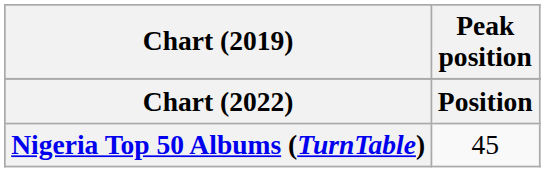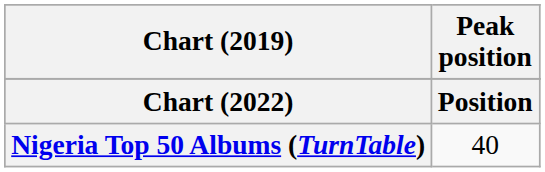Nigeria Top 50 Albums (TurnTable) | Peak position: 45 -> 40
